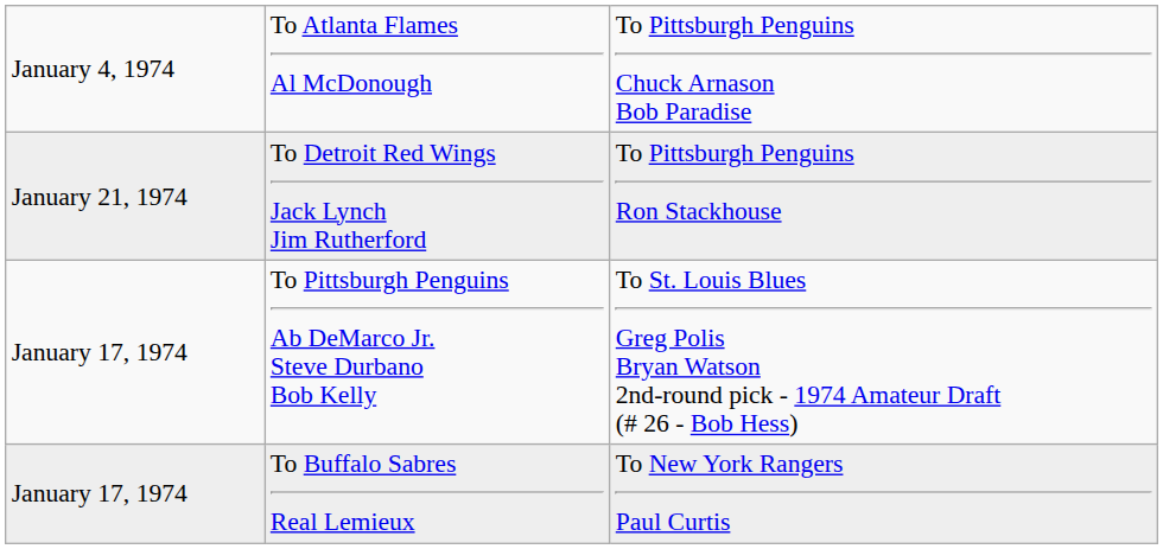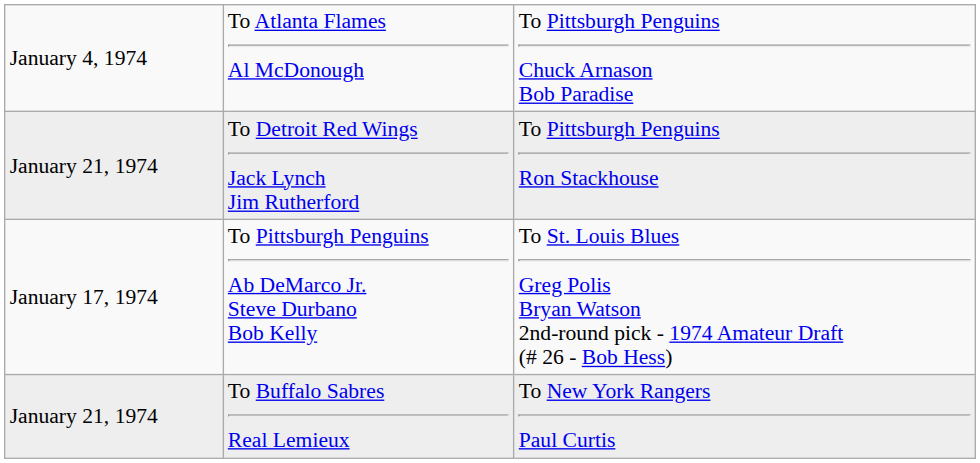To Buffalo Sabres Real Lemieux | column 1: January 17, 1974 -> January 21, 1974
